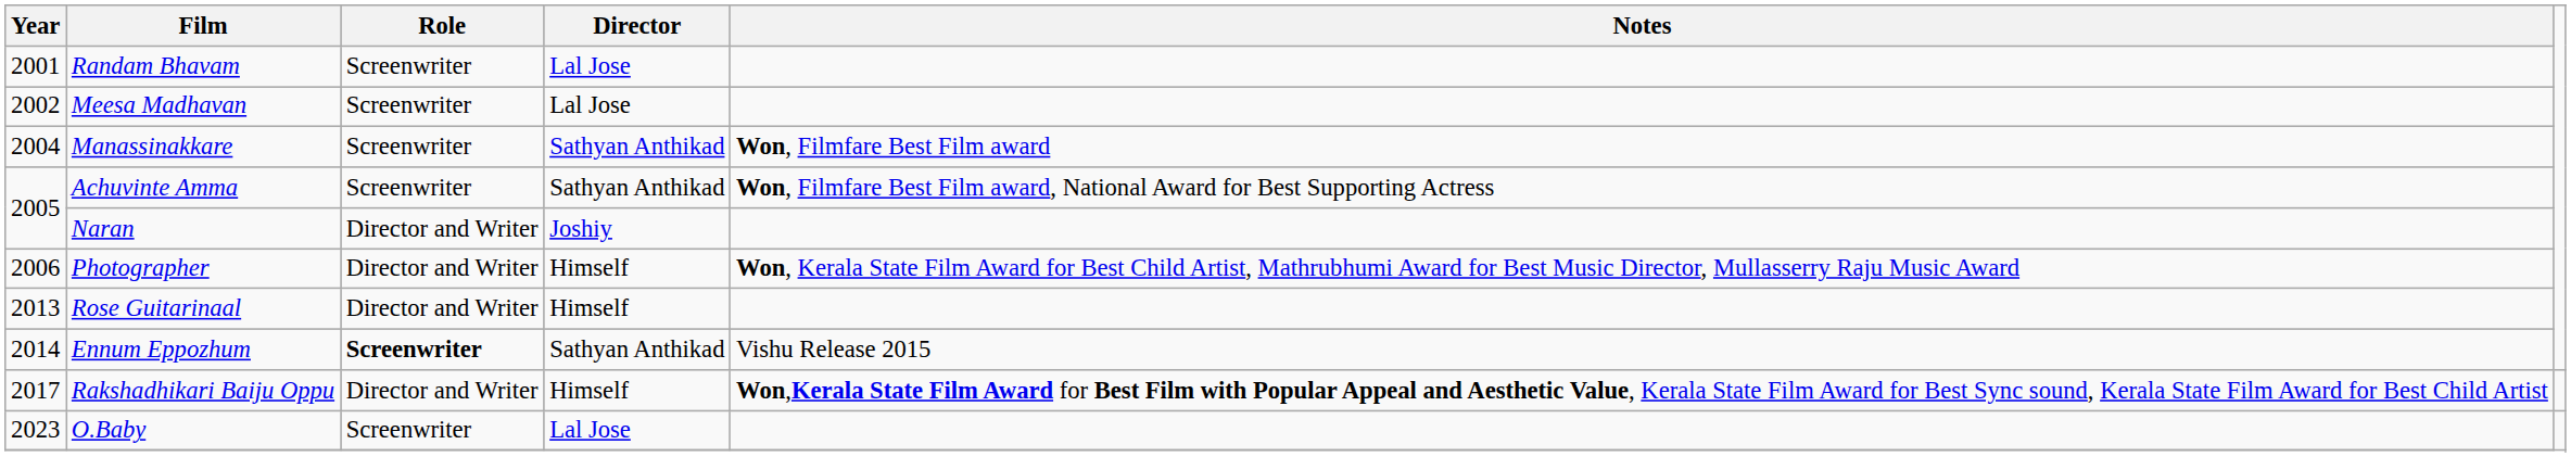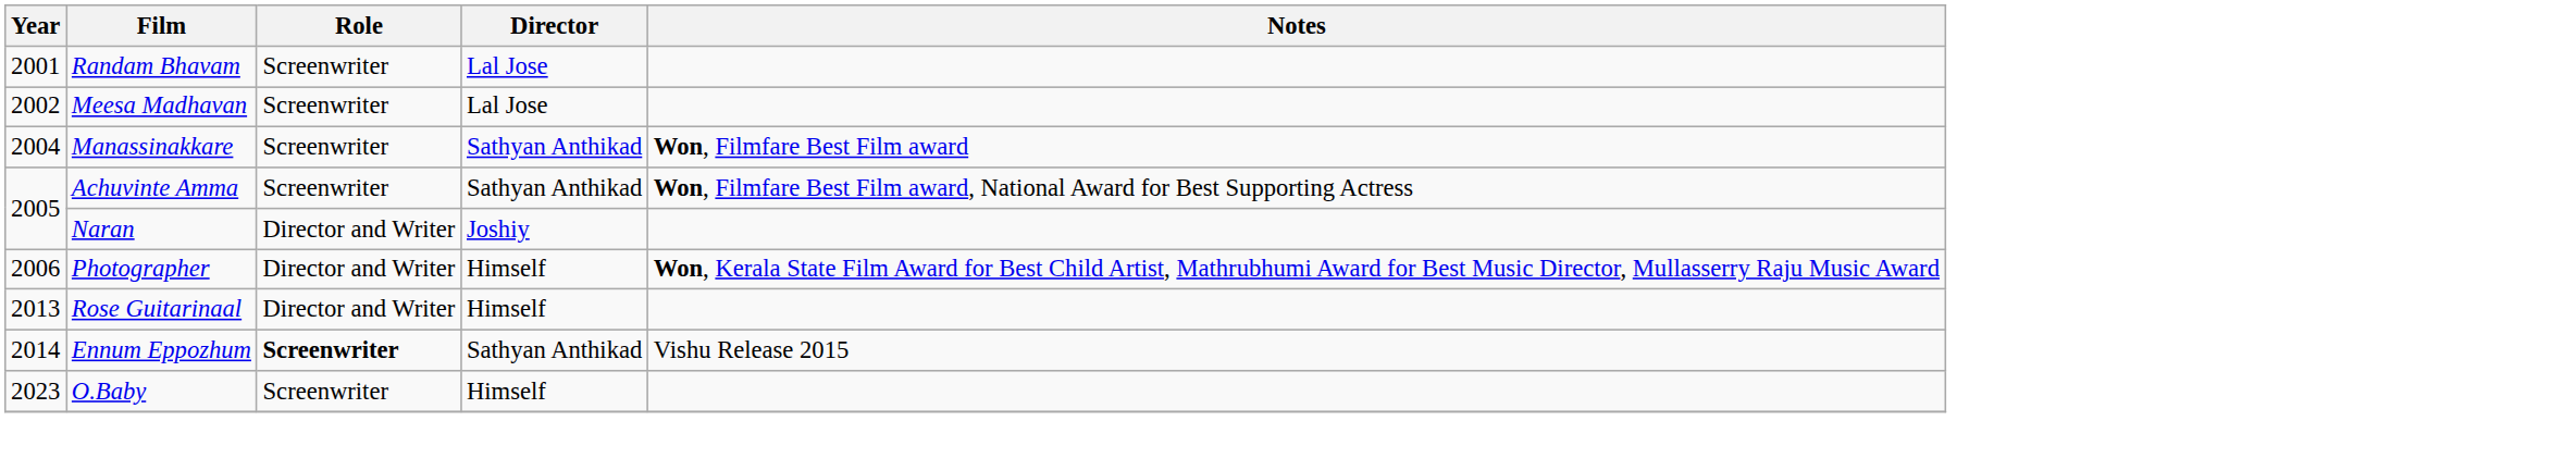- row: 2017 | Rakshadhikari Baiju Oppu | Director and Writer | Himself | Won,Kerala State Film Award for Best Film with Popular Appeal and Aesthetic Value, Kerala State Film Award for Best Sync sound, Kerala State Film Award for Best Child Artist
O.Baby | Director: Lal Jose -> Himself
